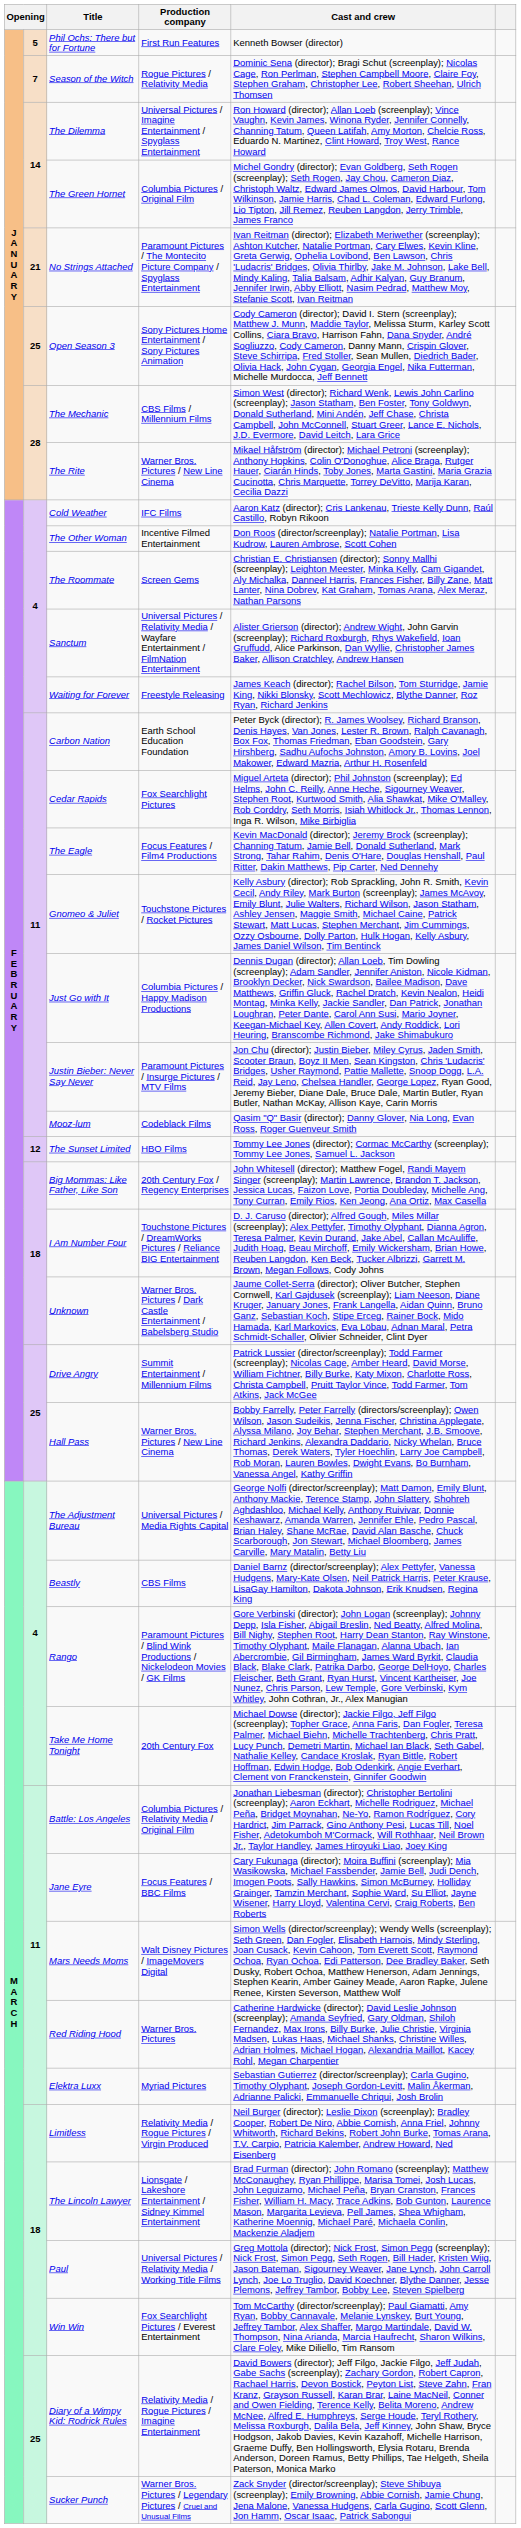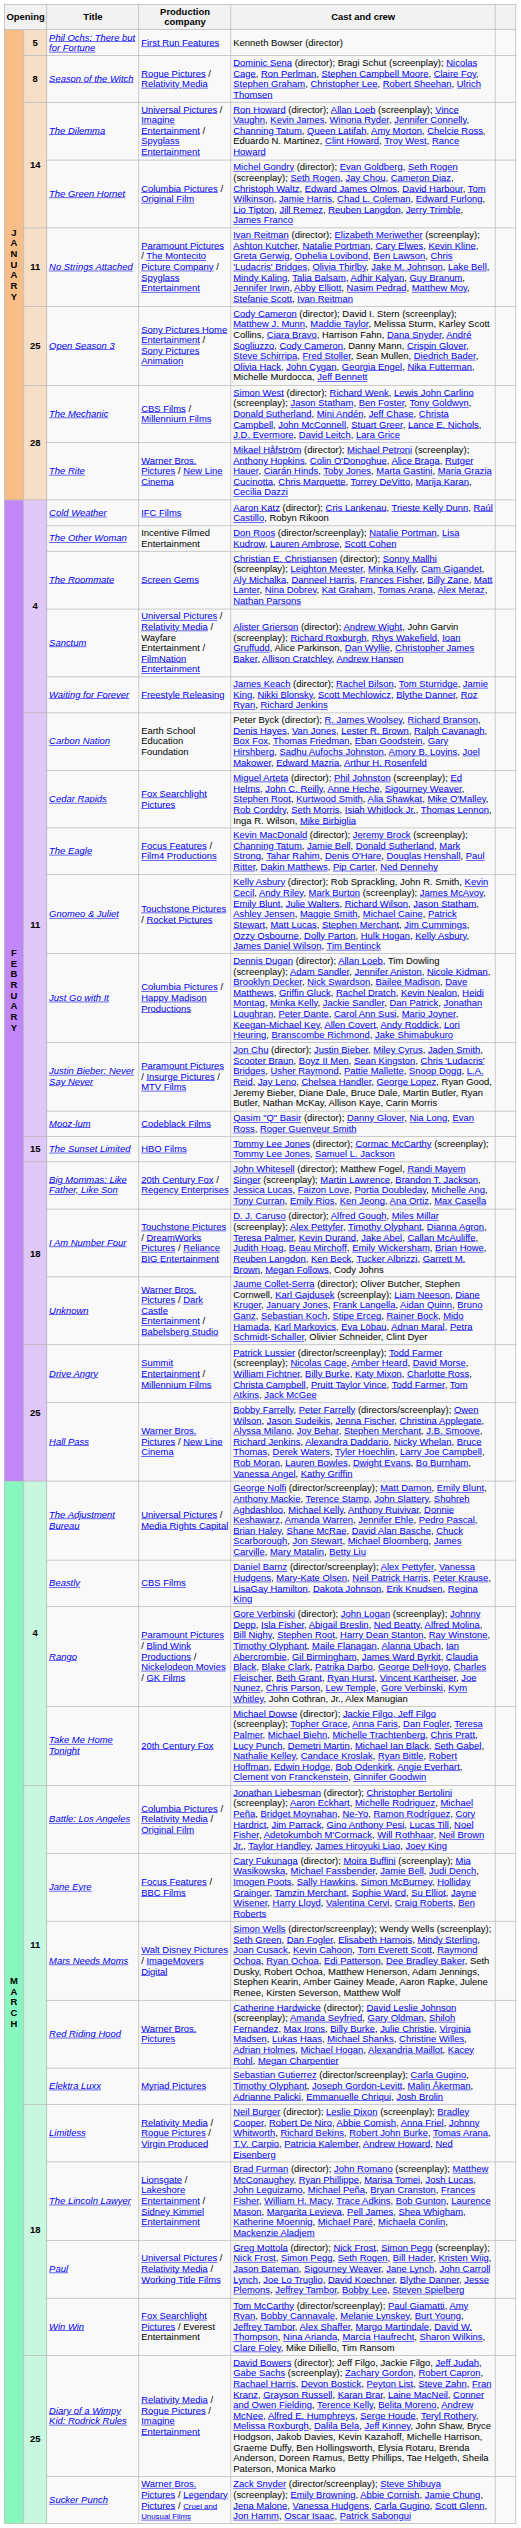Season of the Witch | column 2: 7 -> 8
No Strings Attached | column 2: 21 -> 11
The Sunset Limited | column 2: 12 -> 15
